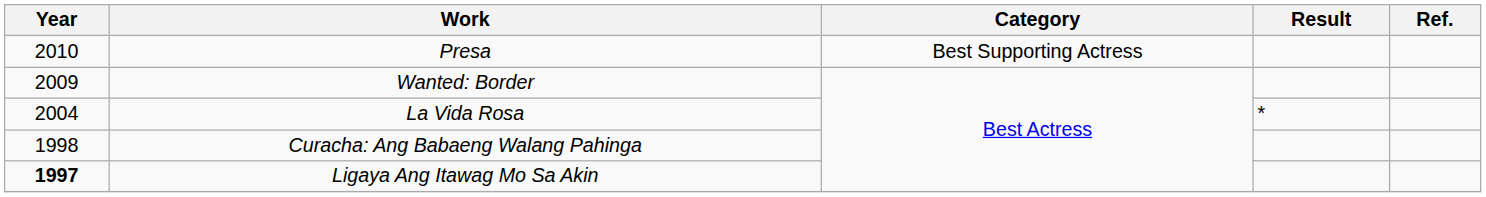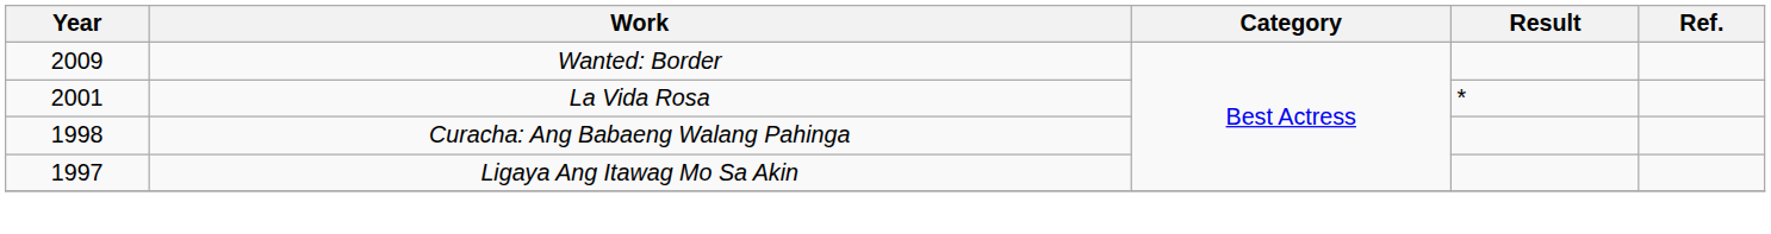- row: 2010 | Presa | Best Supporting Actress
La Vida Rosa | Year: 2004 -> 2001
Ligaya Ang Itawag Mo Sa Akin | Year: bold -> normal
